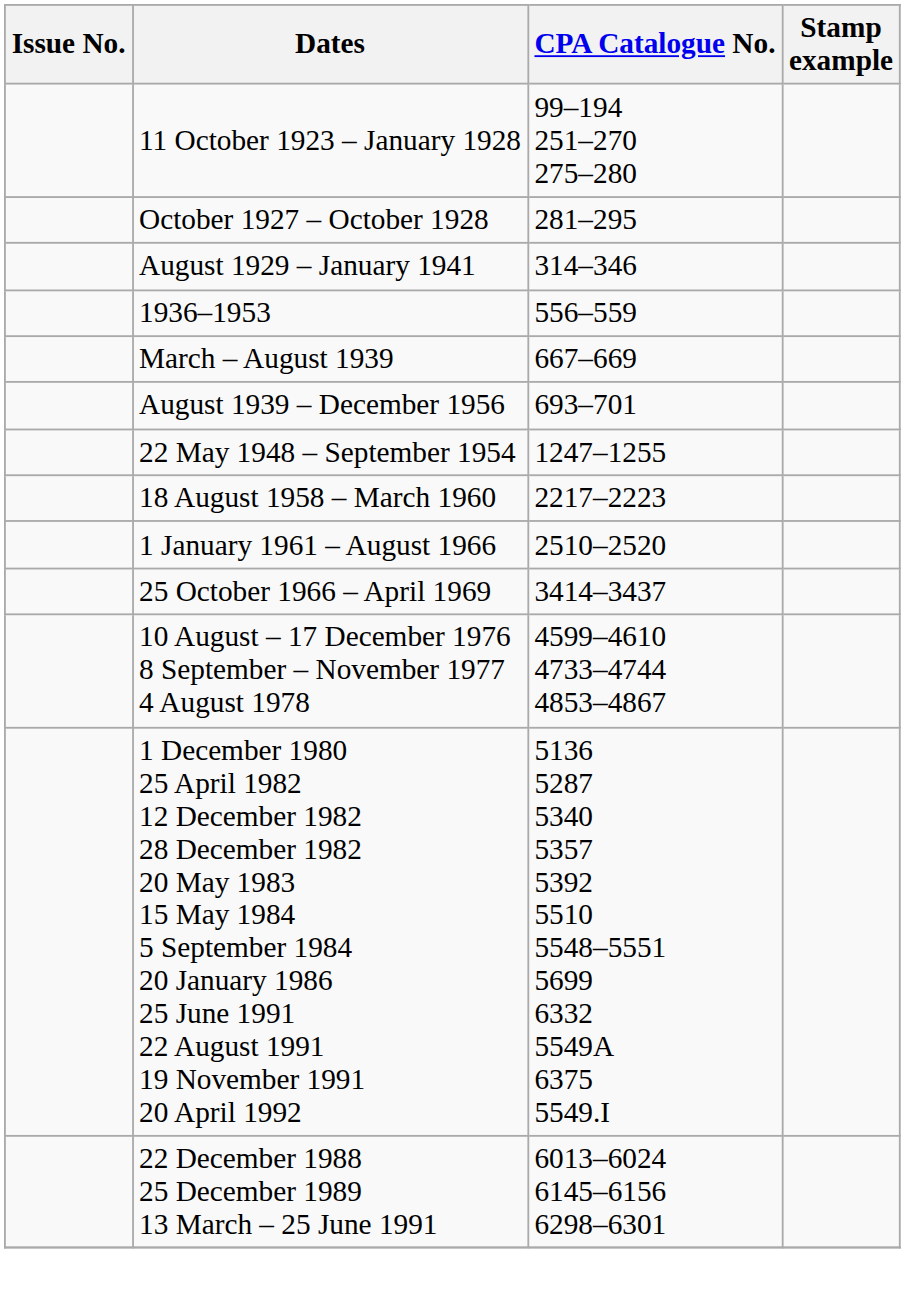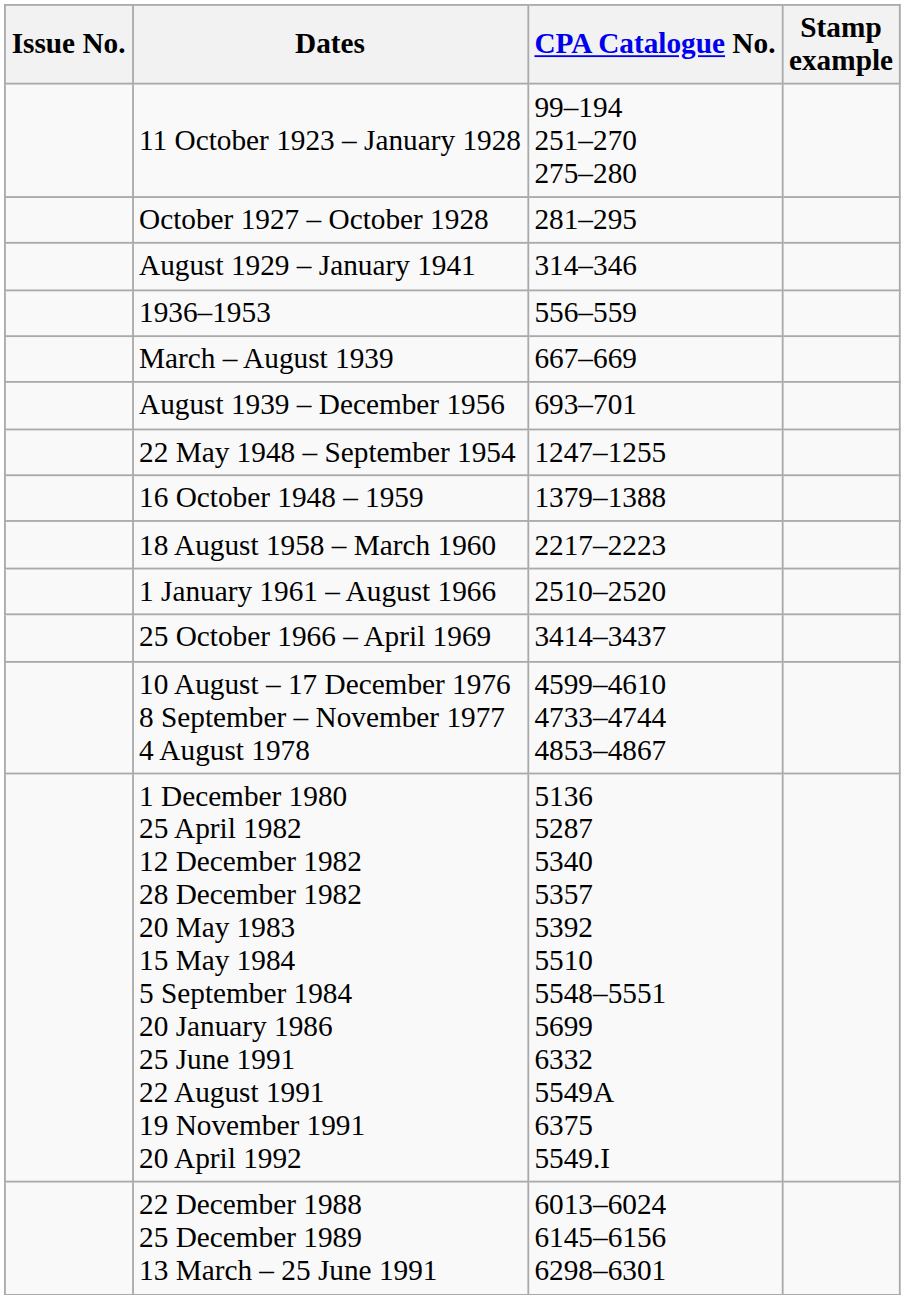+ row: 16 October 1948 – 1959 | 1379–1388
